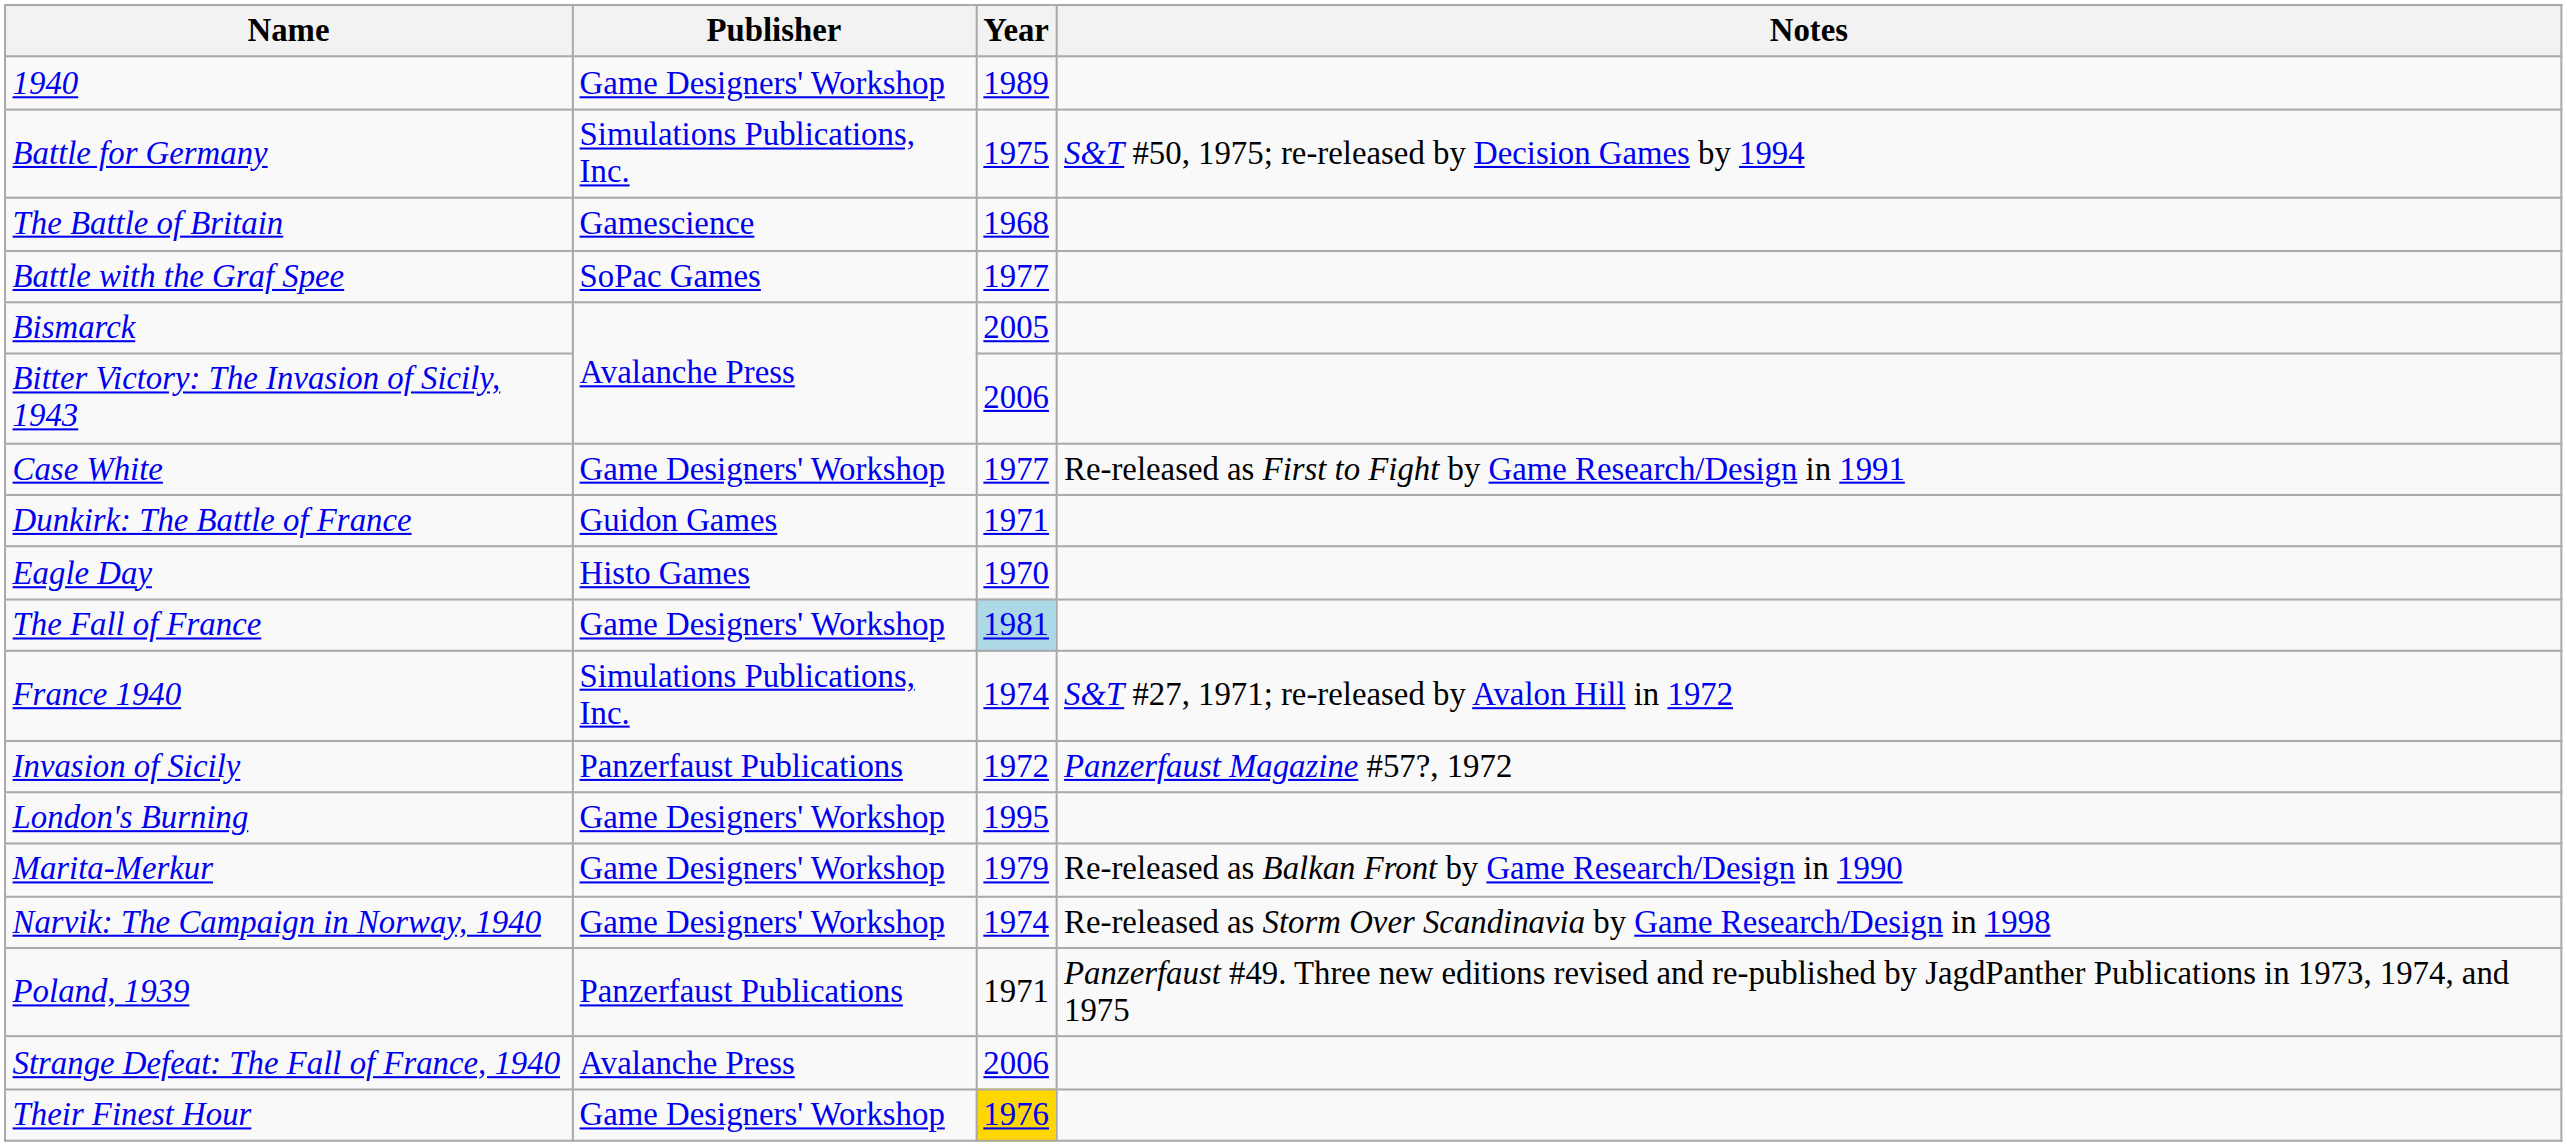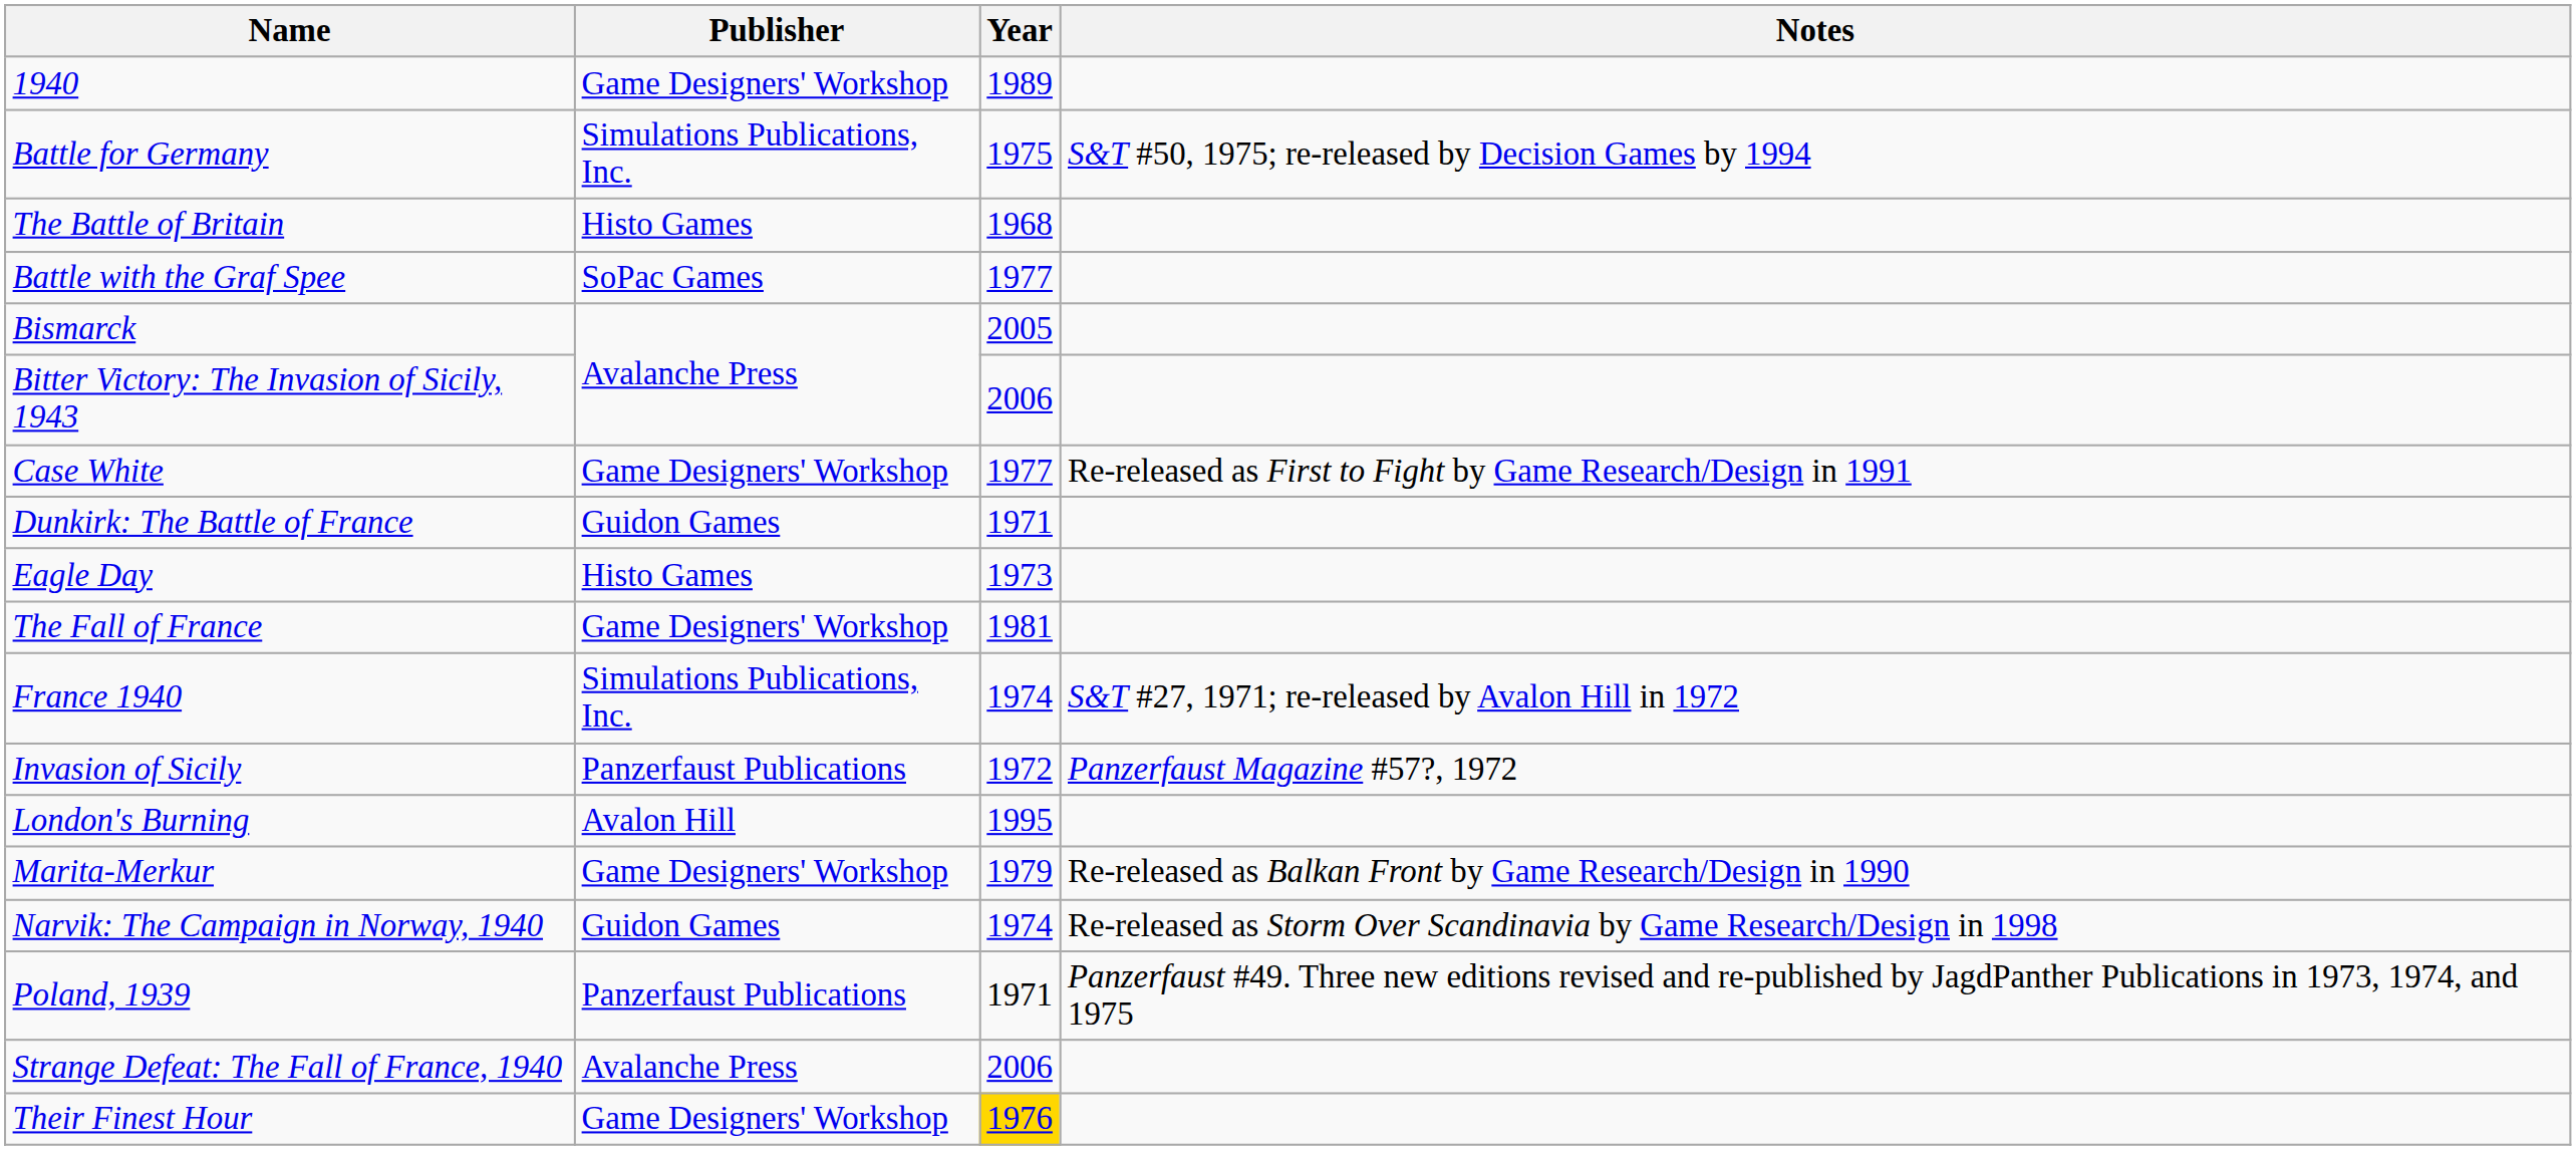The Battle of Britain | Publisher: Gamescience -> Histo Games
Eagle Day | Year: 1970 -> 1973
The Fall of France | Year: lightblue background -> no background
London's Burning | Publisher: Game Designers' Workshop -> Avalon Hill
Narvik: The Campaign in Norway, 1940 | Publisher: Game Designers' Workshop -> Guidon Games
